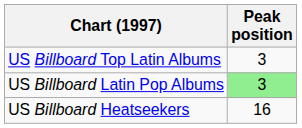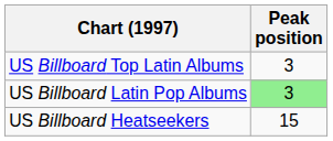US Billboard Heatseekers | Peak position: 16 -> 15
